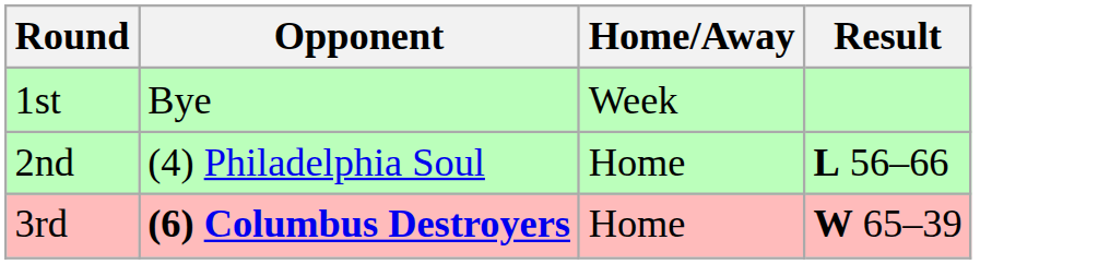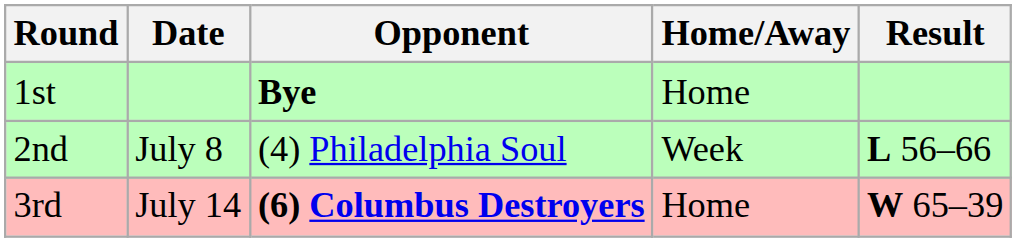+ column: Date | July 8 | July 14
1st | Opponent: normal -> bold
1st | Home/Away: Week -> Home
2nd | Home/Away: Home -> Week
